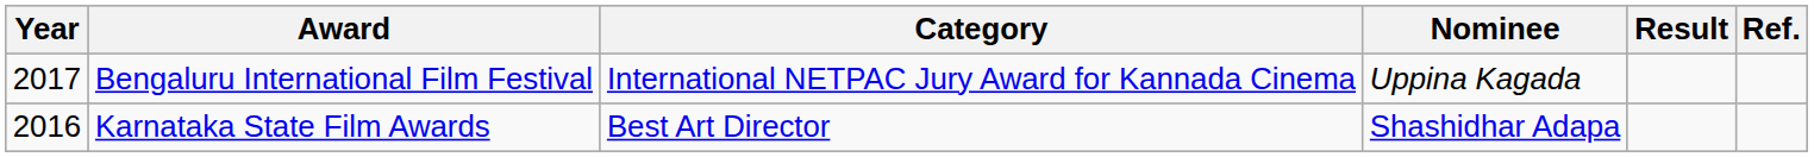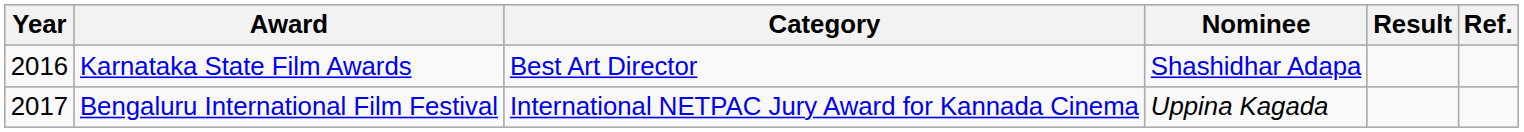rows swapped: Karnataka State Film Awards <-> Bengaluru International Film Festival
